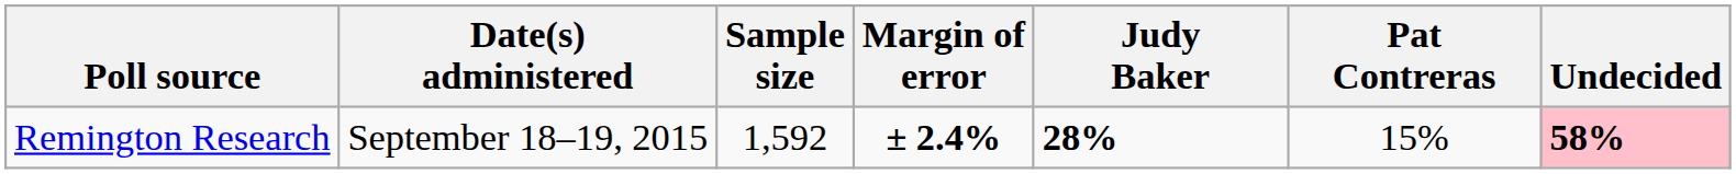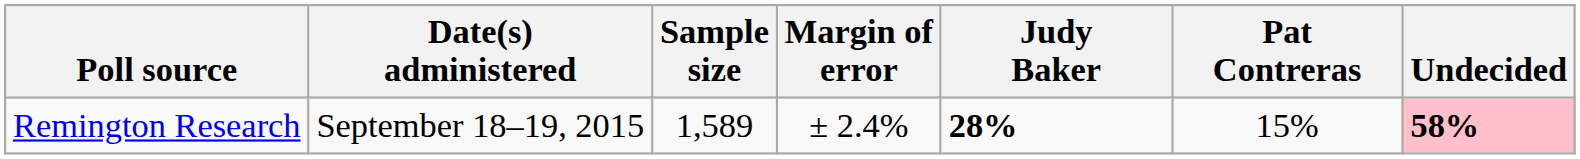Remington Research | Sample size: 1,592 -> 1,589
Remington Research | Margin of error: bold -> normal
